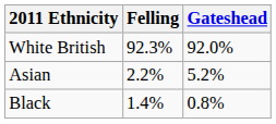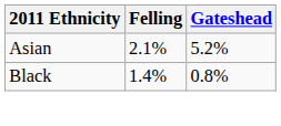- row: White British | 92.3% | 92.0%
Asian | Felling: 2.2% -> 2.1%
